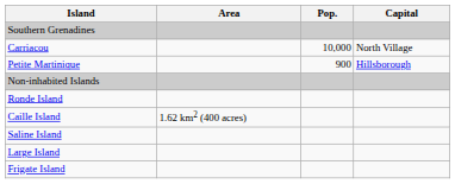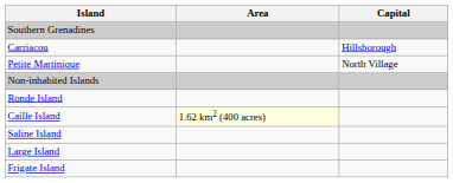- column: Pop. | 10,000 | 900
Carriacou | Capital: North Village -> Hillsborough
Petite Martinique | Capital: Hillsborough -> North Village
Caille Island | Area: no background -> lightyellow background
